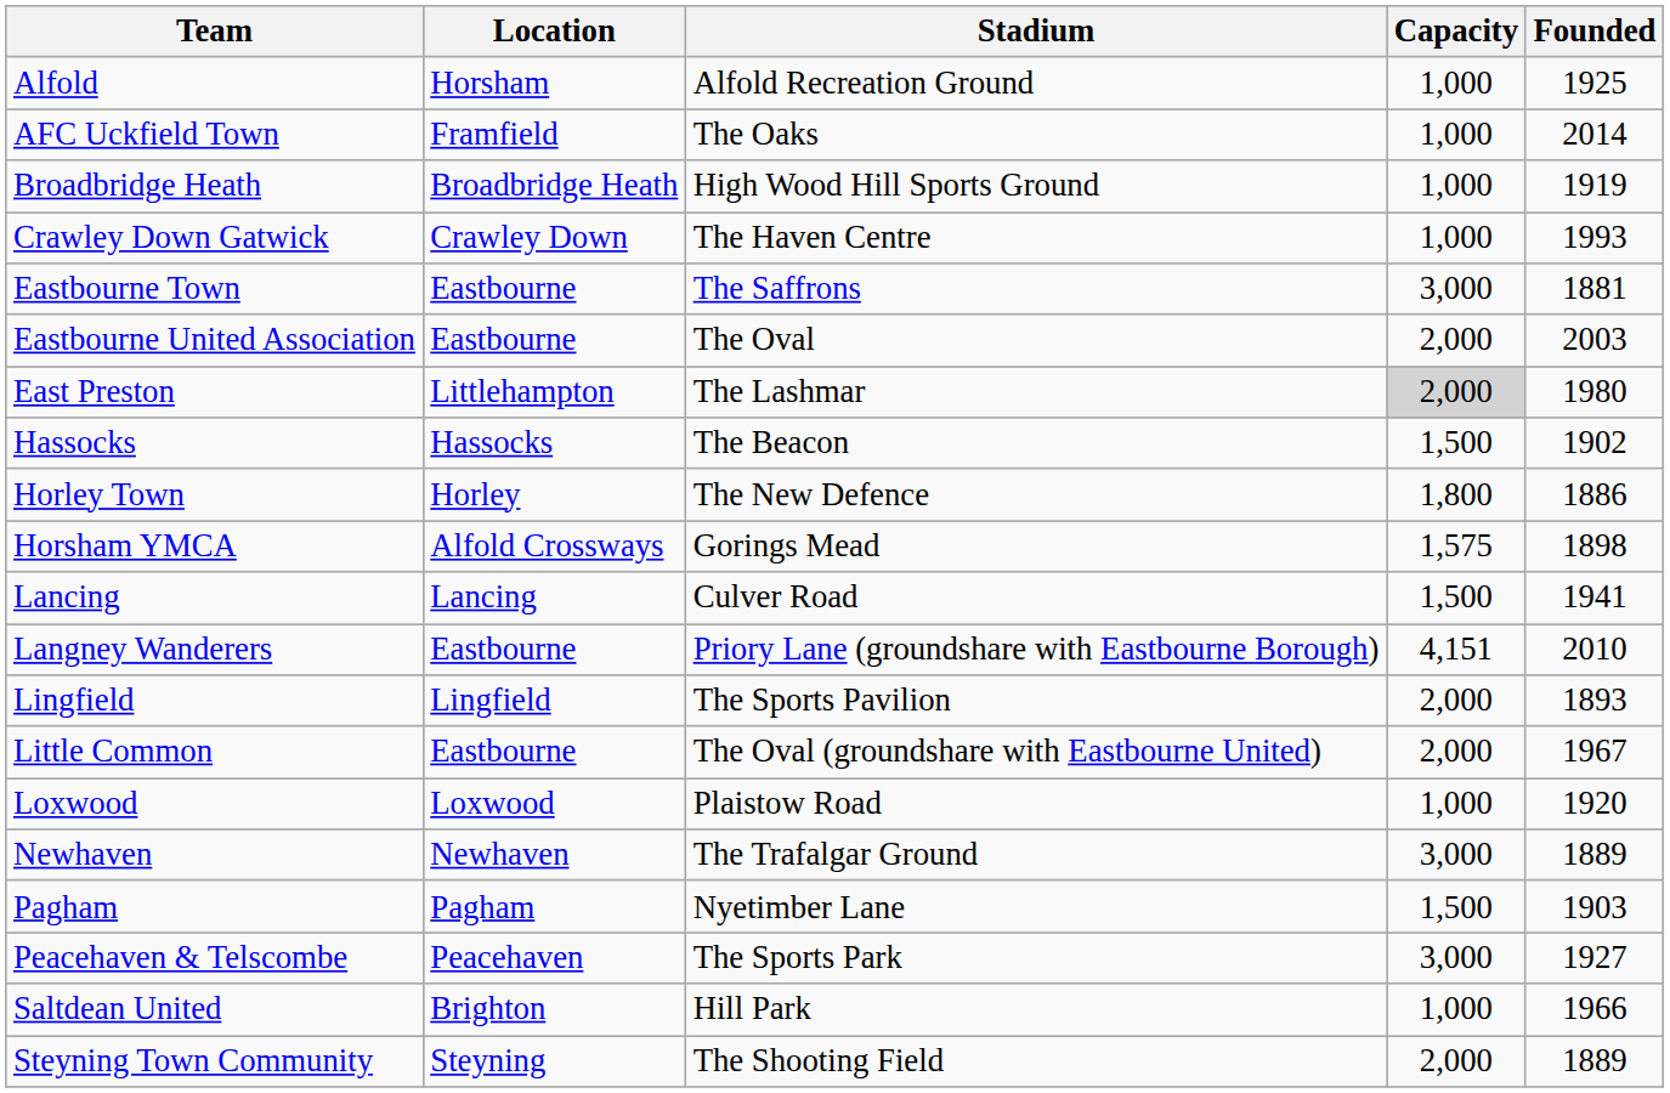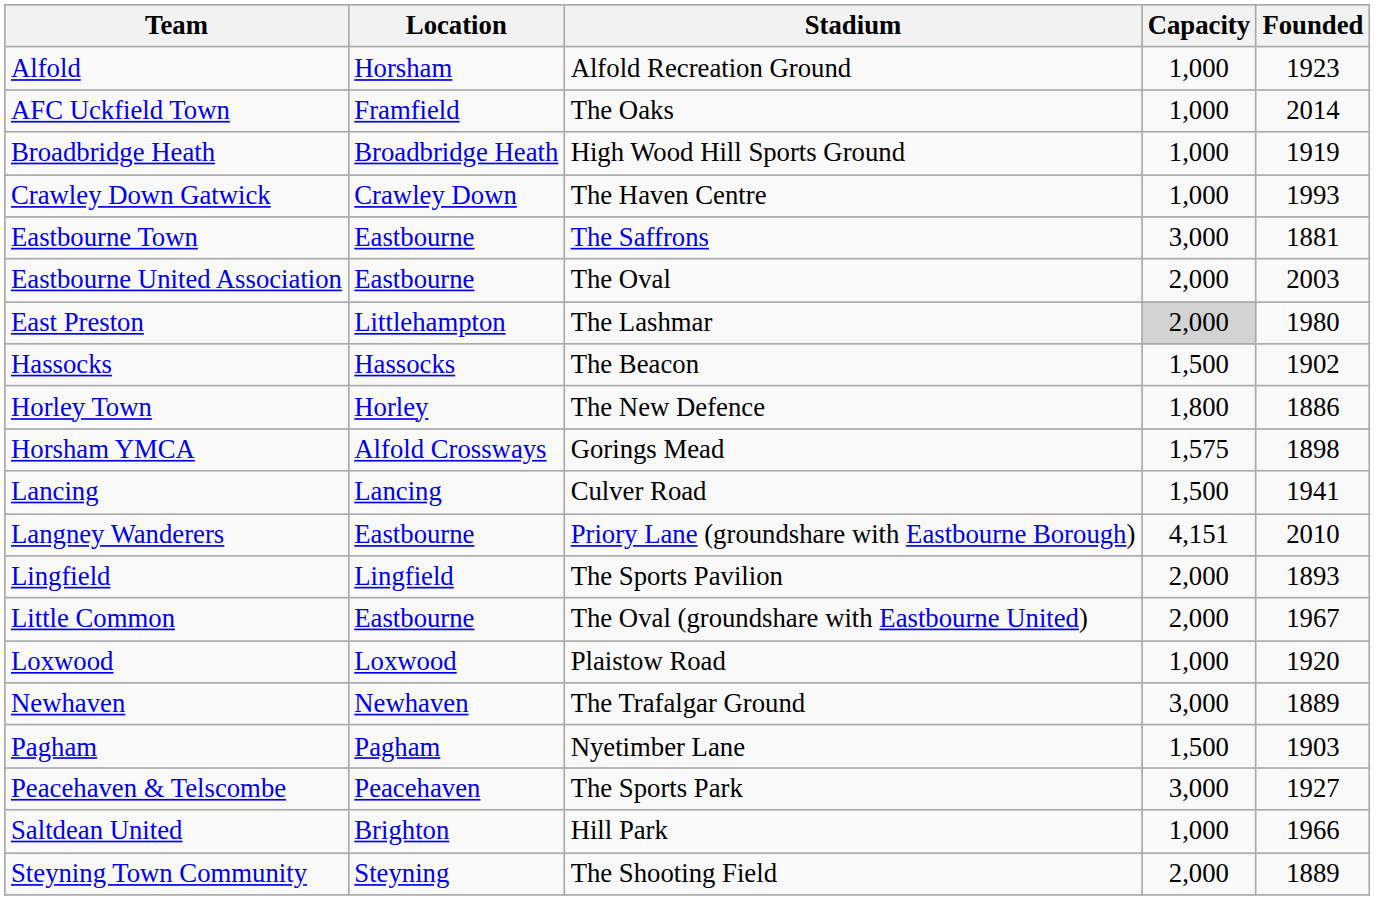Alfold | Founded: 1925 -> 1923
